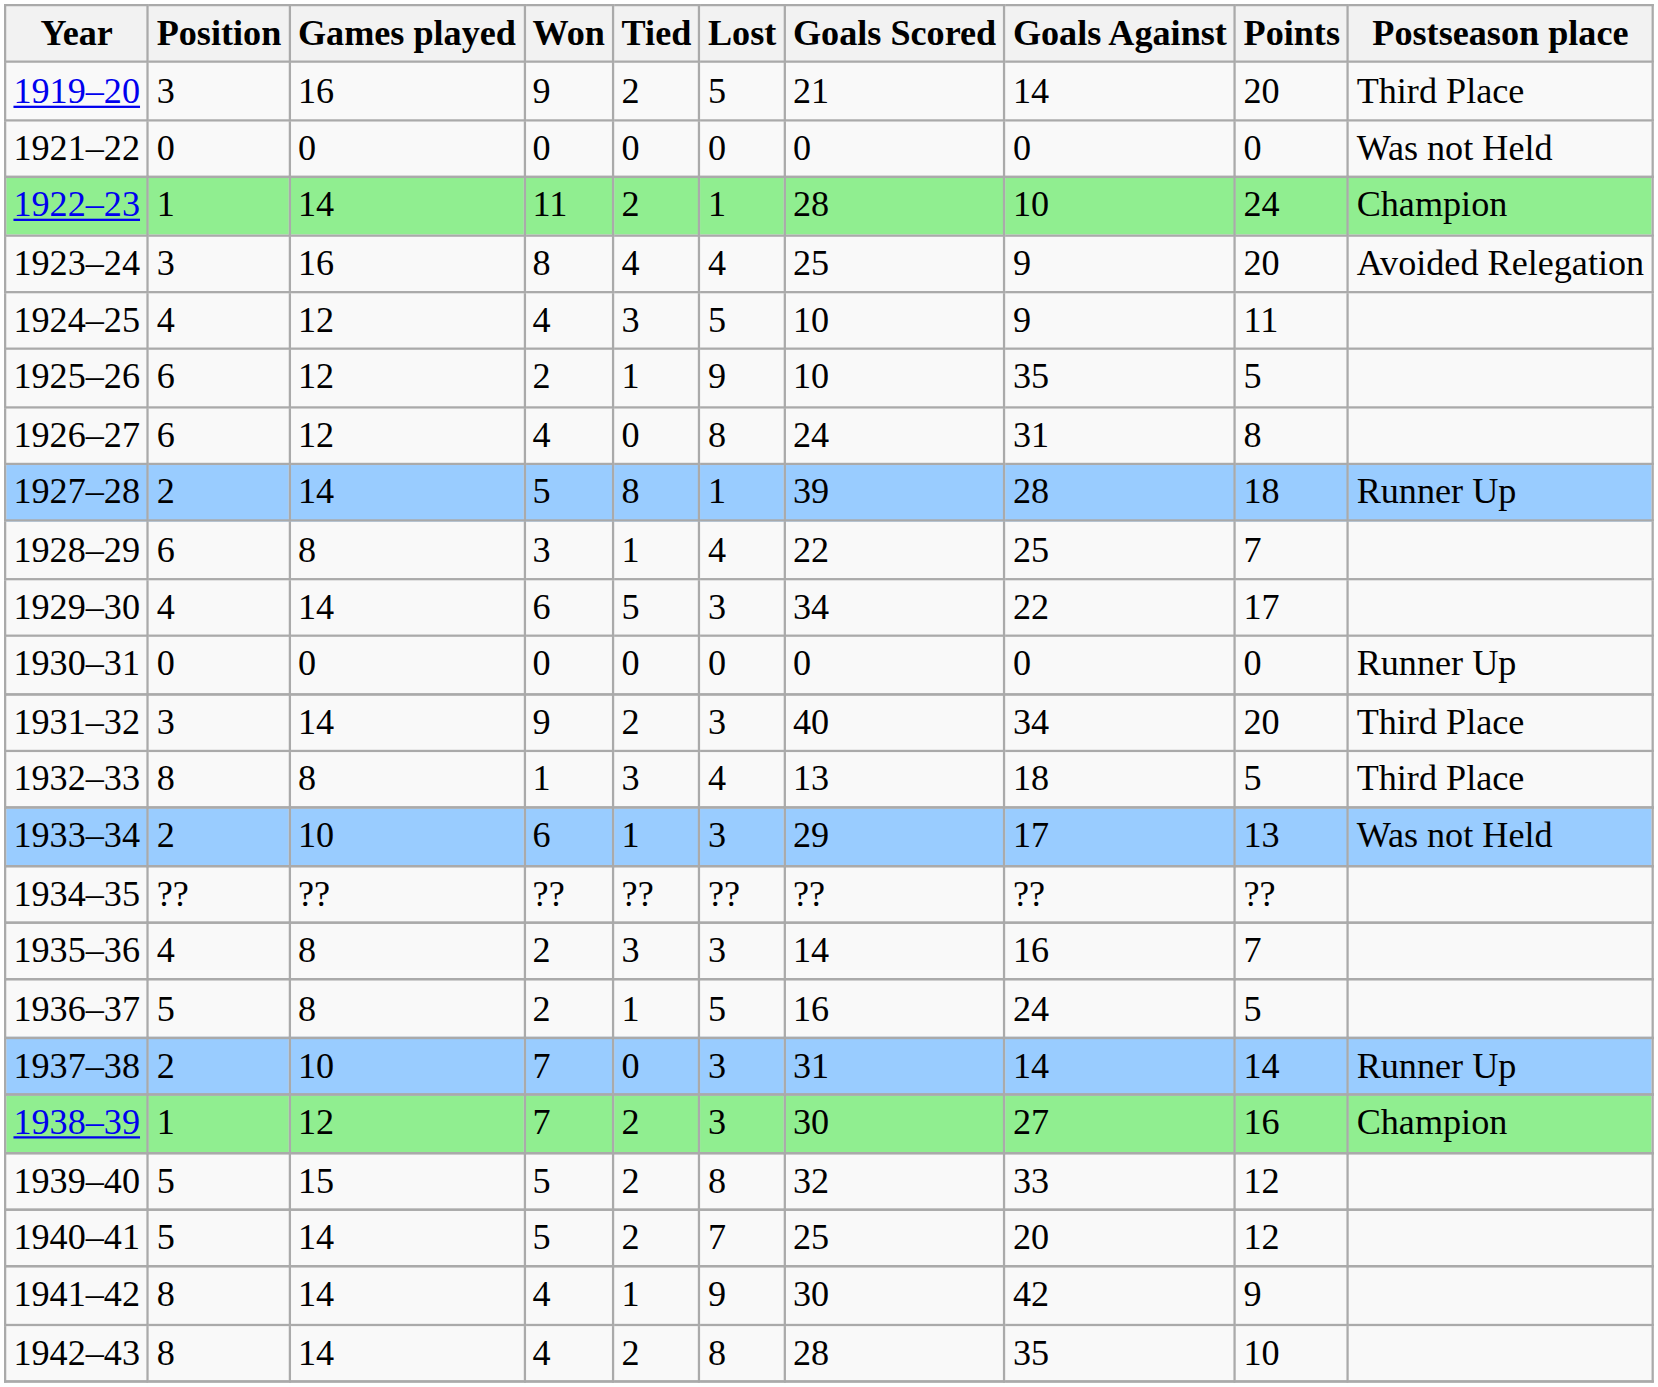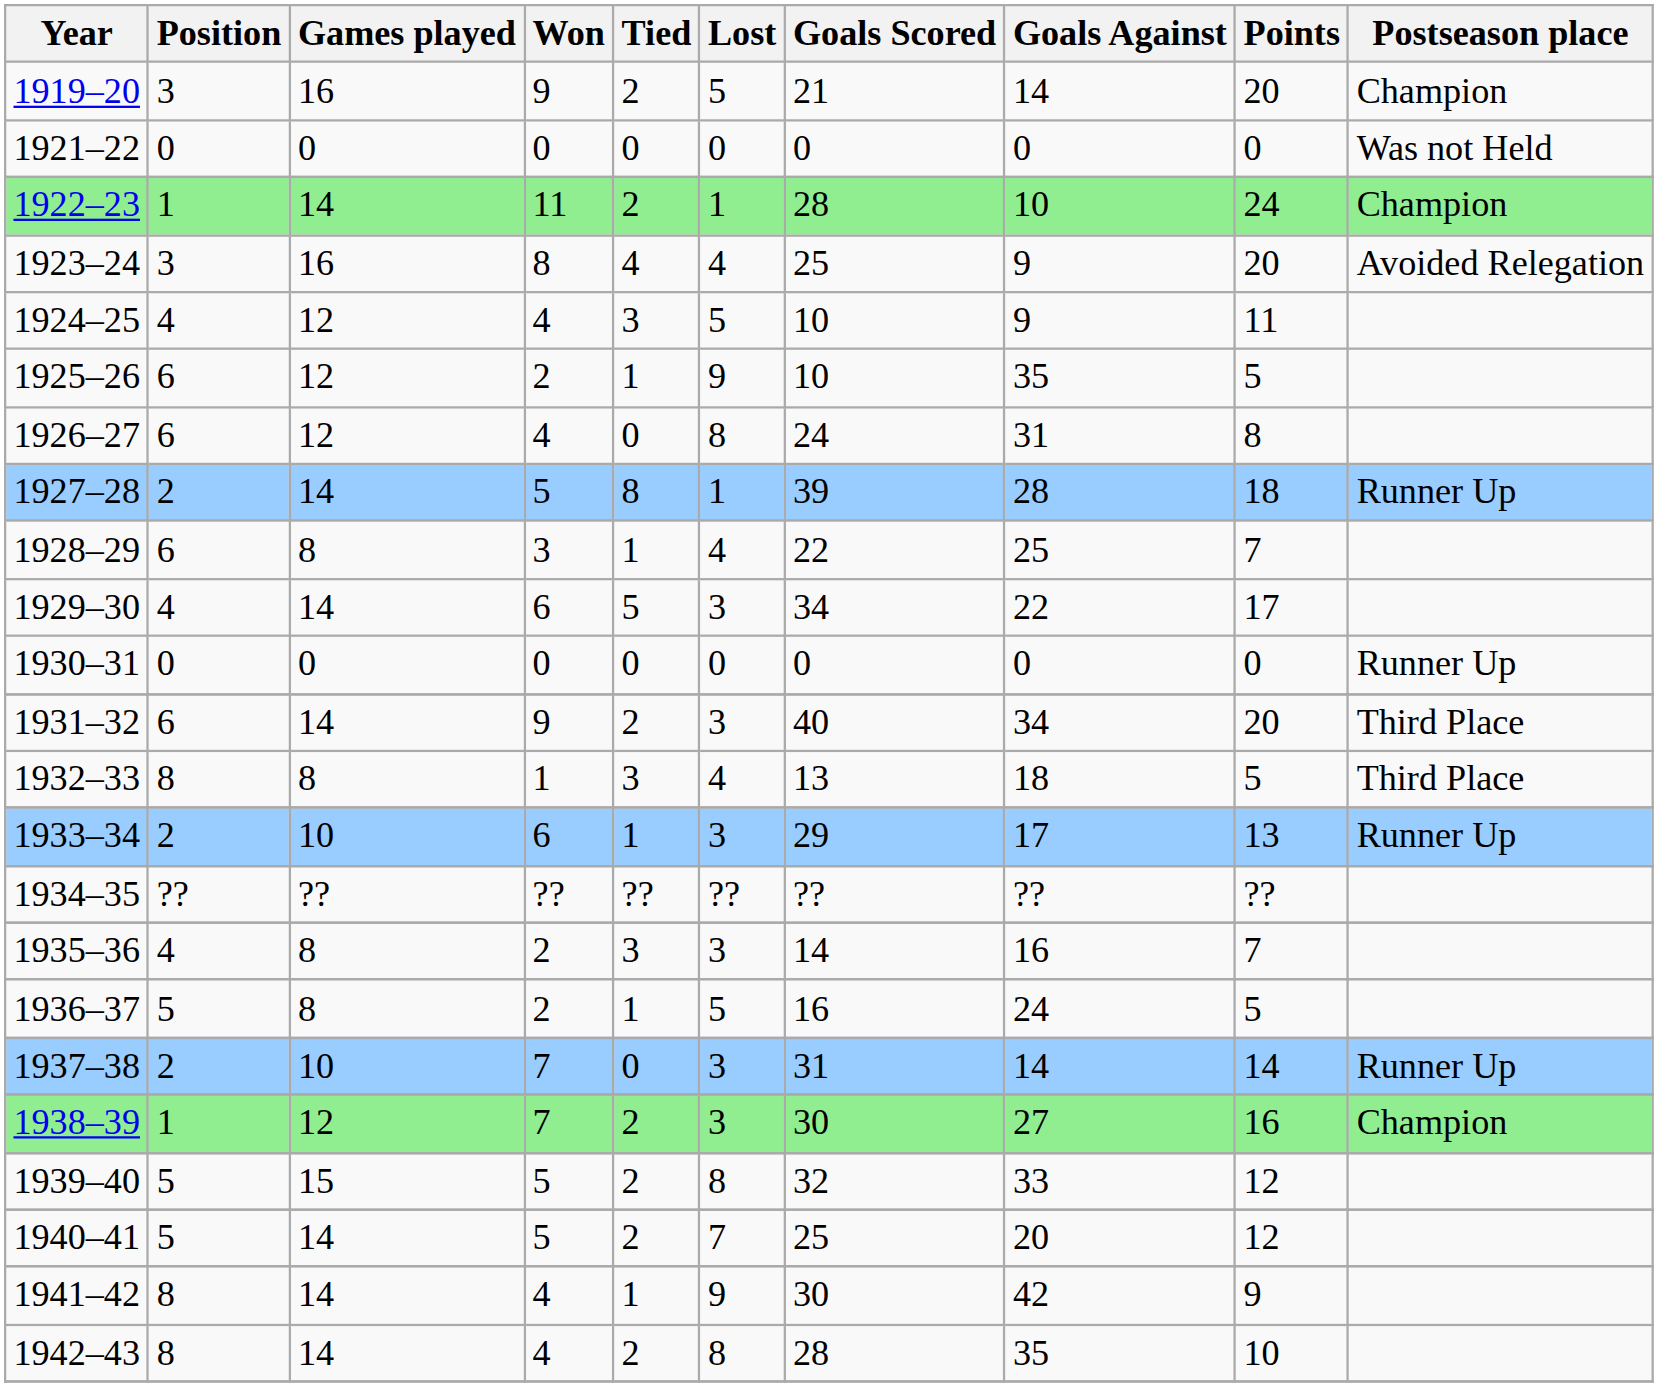1919–20 | Postseason place: Third Place -> Champion
1931–32 | Position: 3 -> 6
1933–34 | Postseason place: Was not Held -> Runner Up
